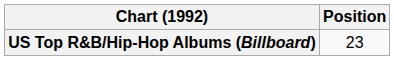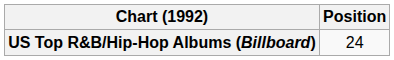US Top R&B/Hip-Hop Albums (Billboard) | Position: 23 -> 24
